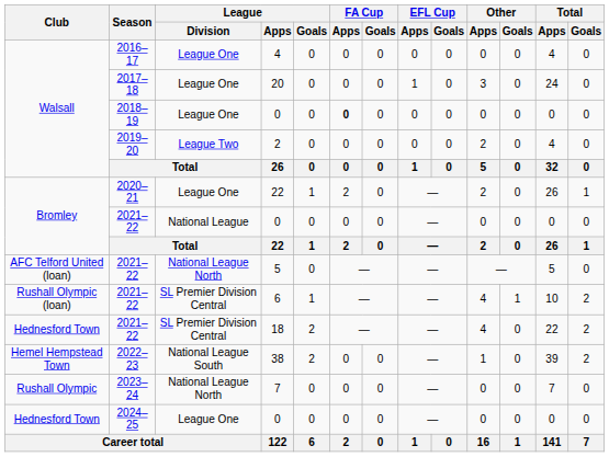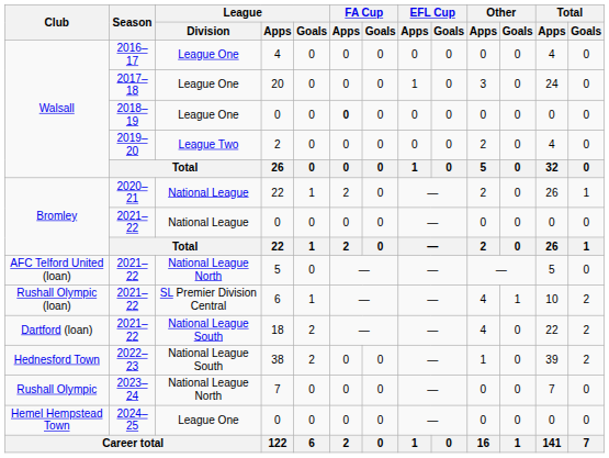2020–21 / 22 | League / Division: League One -> National League
18 | Club: Hednesford Town -> Dartford (loan)
18 | League / Division: SL Premier Division Central -> National League South
38 | Club: Hemel Hempstead Town -> Hednesford Town
2024–25 / 0 | Club: Hednesford Town -> Hemel Hempstead Town
